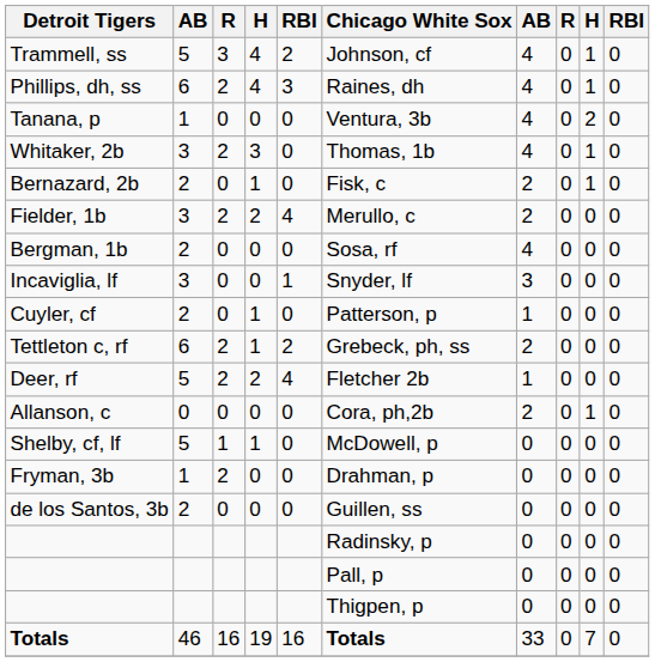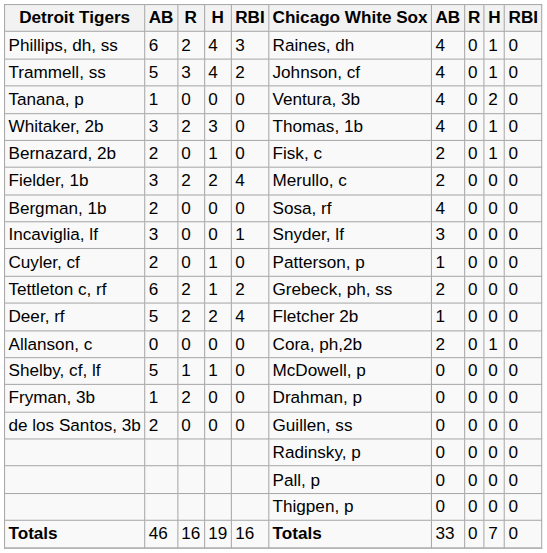rows swapped: Phillips, dh, ss <-> Trammell, ss
